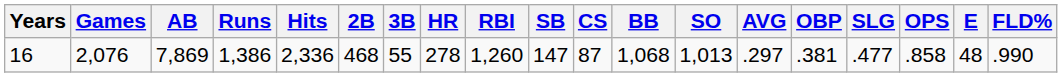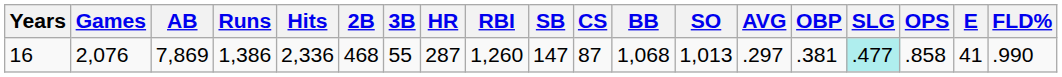16 | HR: 278 -> 287
16 | SLG: no background -> paleturquoise background
16 | E: 48 -> 41
